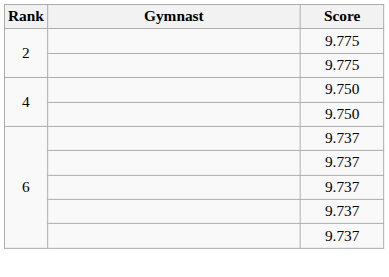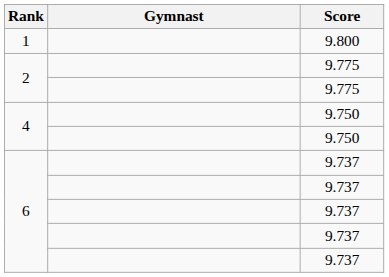+ row: 1 | 9.800
